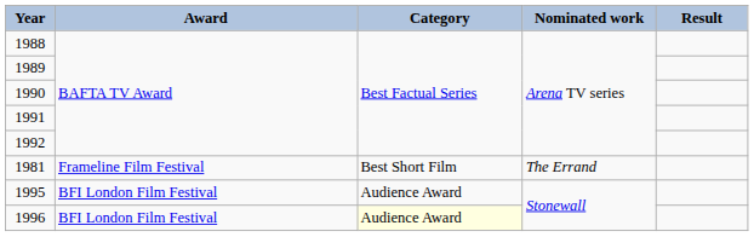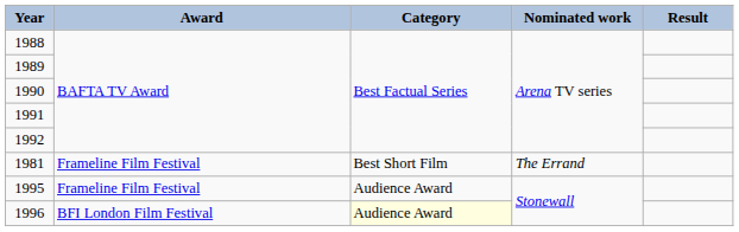1995 | Award: BFI London Film Festival -> Frameline Film Festival
